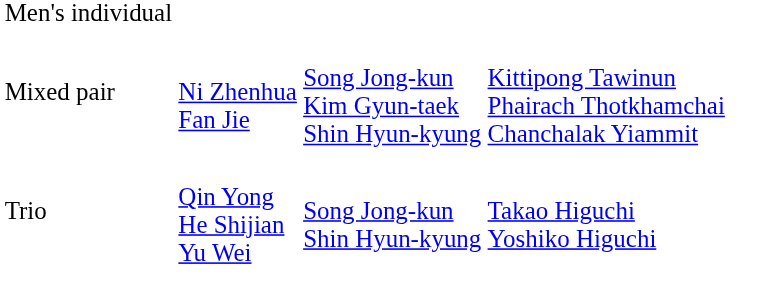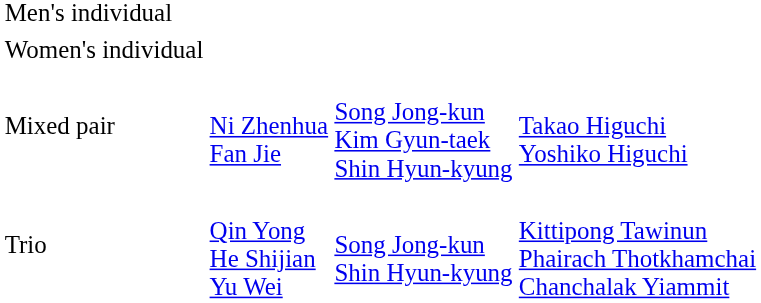+ row: Women's individual
Mixed pair | column 4: Kittipong Tawinun Phairach Thotkhamchai Chanchalak Yiammit -> Takao Higuchi Yoshiko Higuchi
Trio | column 4: Takao Higuchi Yoshiko Higuchi -> Kittipong Tawinun Phairach Thotkhamchai Chanchalak Yiammit
